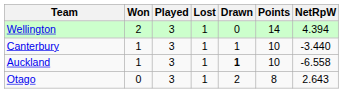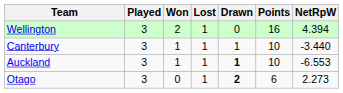columns swapped: Played <-> Won
Wellington | Points: 14 -> 16
Auckland | NetRpW: -6.558 -> -6.553
Otago | Drawn: normal -> bold
Otago | Points: 8 -> 6
Otago | NetRpW: 2.643 -> 2.273
